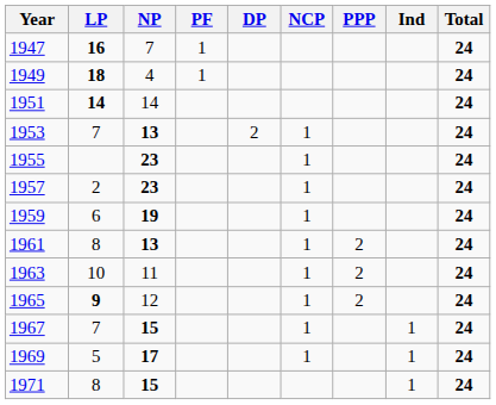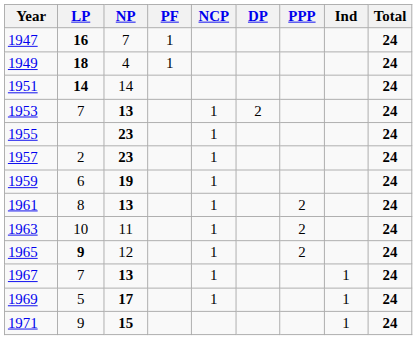columns swapped: DP <-> NCP
1967 | NP: 15 -> 13
1971 | LP: 8 -> 9
